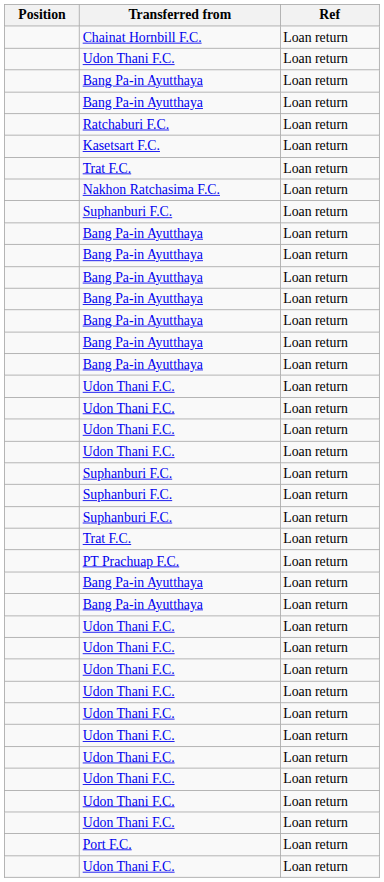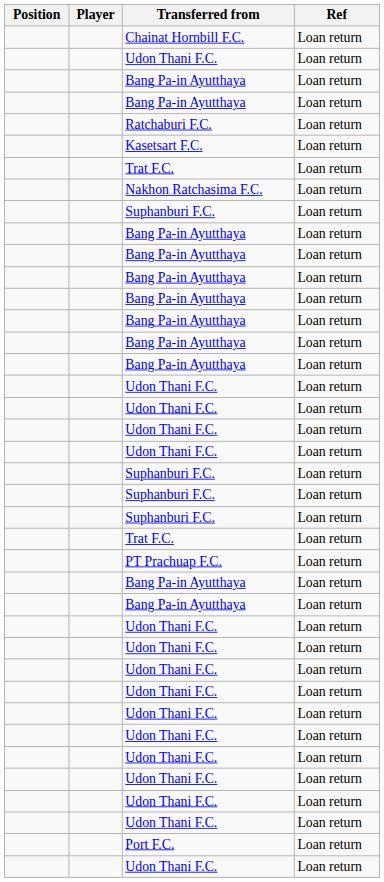+ column: Player
